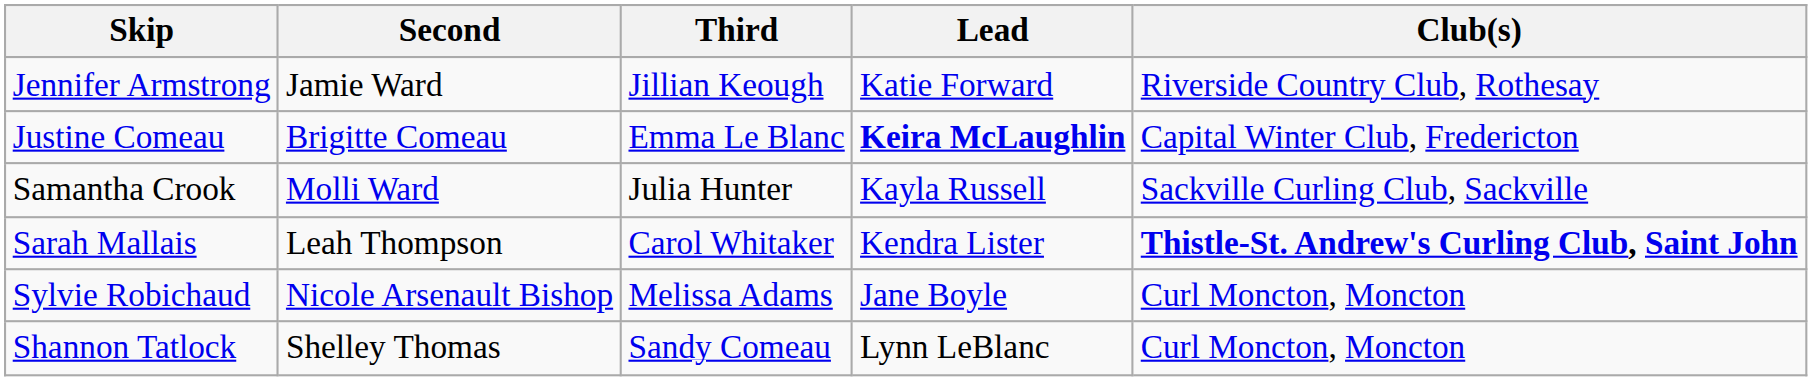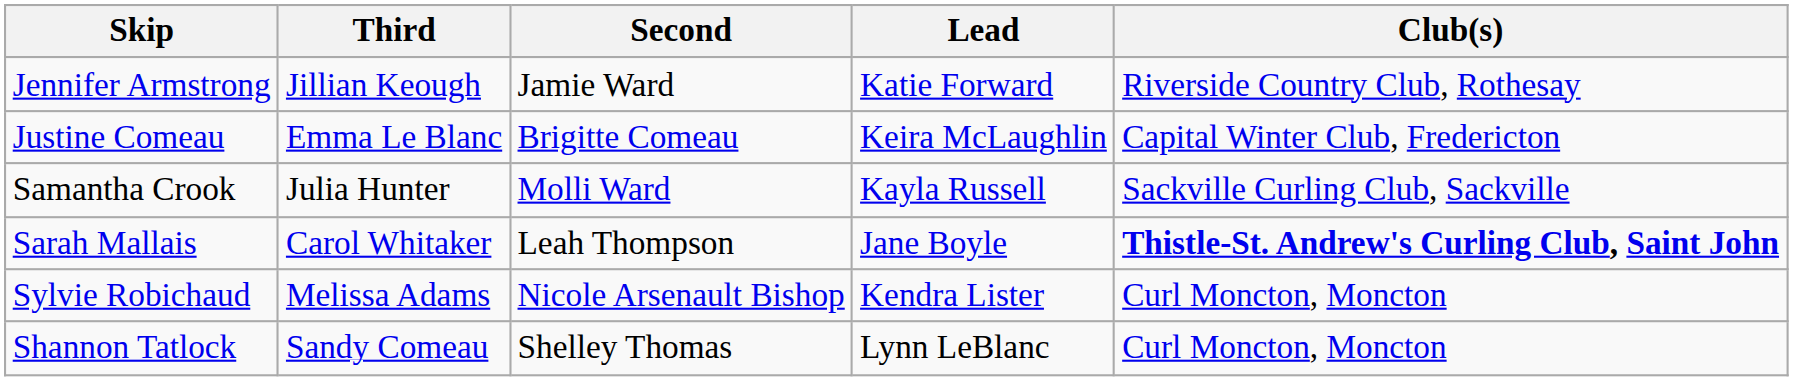columns swapped: Third <-> Second
Justine Comeau | Lead: bold -> normal
Sarah Mallais | Lead: Kendra Lister -> Jane Boyle
Sylvie Robichaud | Lead: Jane Boyle -> Kendra Lister
